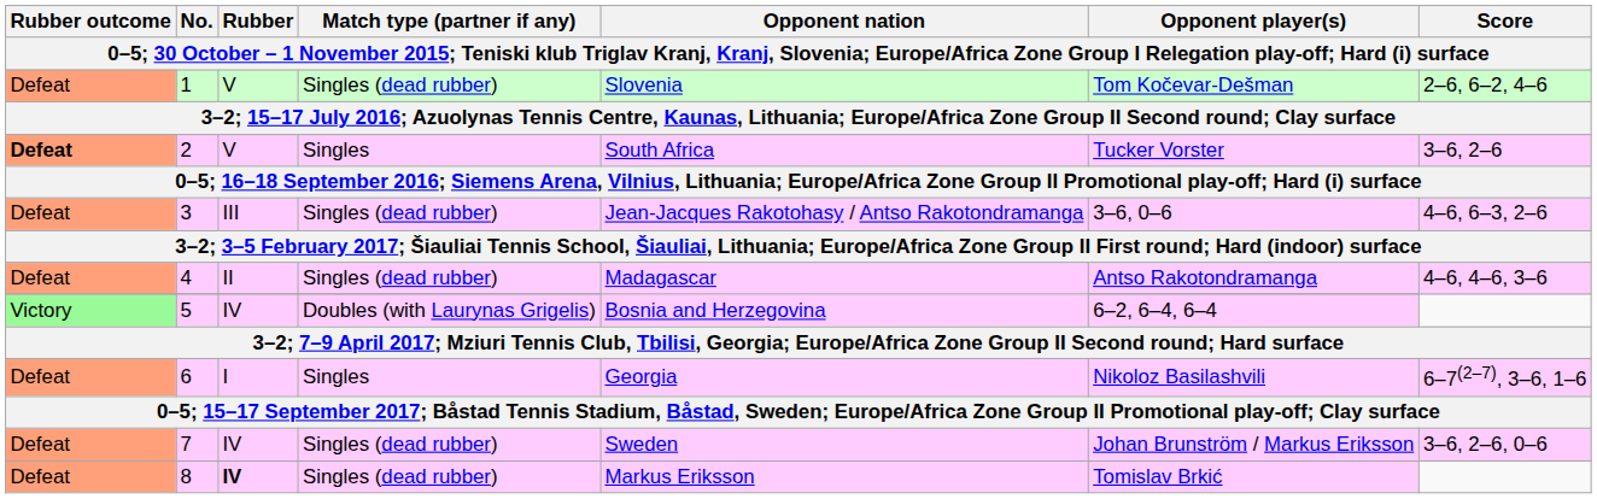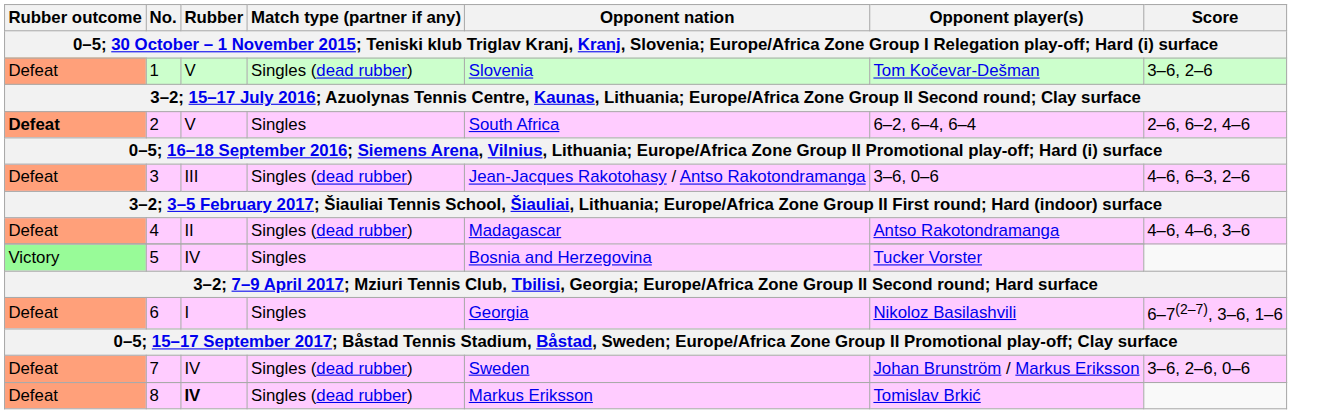1 | Score: 2–6, 6–2, 4–6 -> 3–6, 2–6
2 | Opponent player(s): Tucker Vorster -> 6–2, 6–4, 6–4
2 | Score: 3–6, 2–6 -> 2–6, 6–2, 4–6
5 | Match type (partner if any): Doubles (with Laurynas Grigelis) -> Singles
5 | Opponent player(s): 6–2, 6–4, 6–4 -> Tucker Vorster
